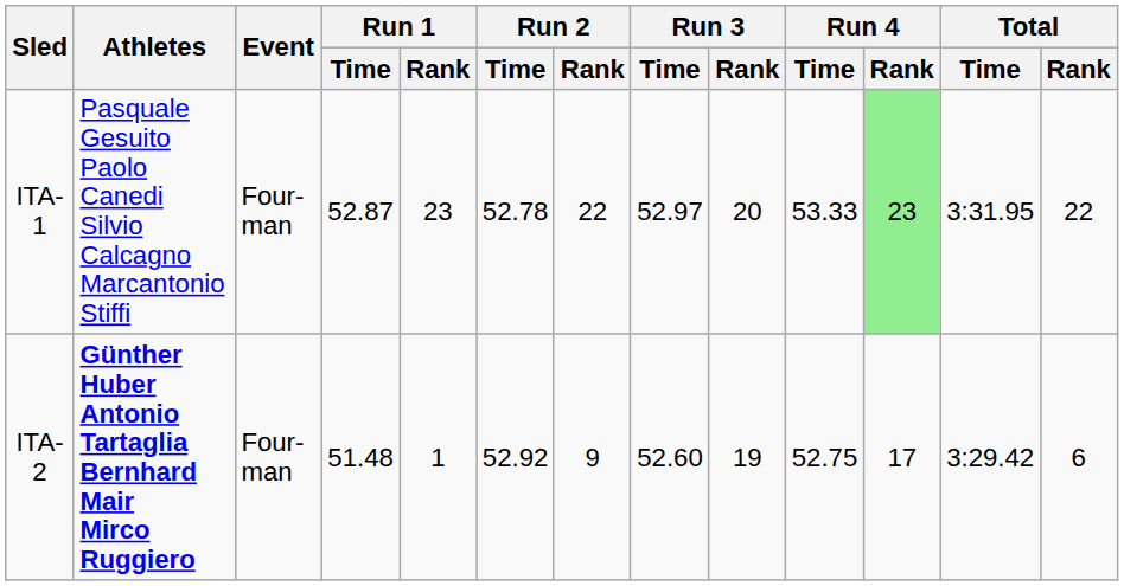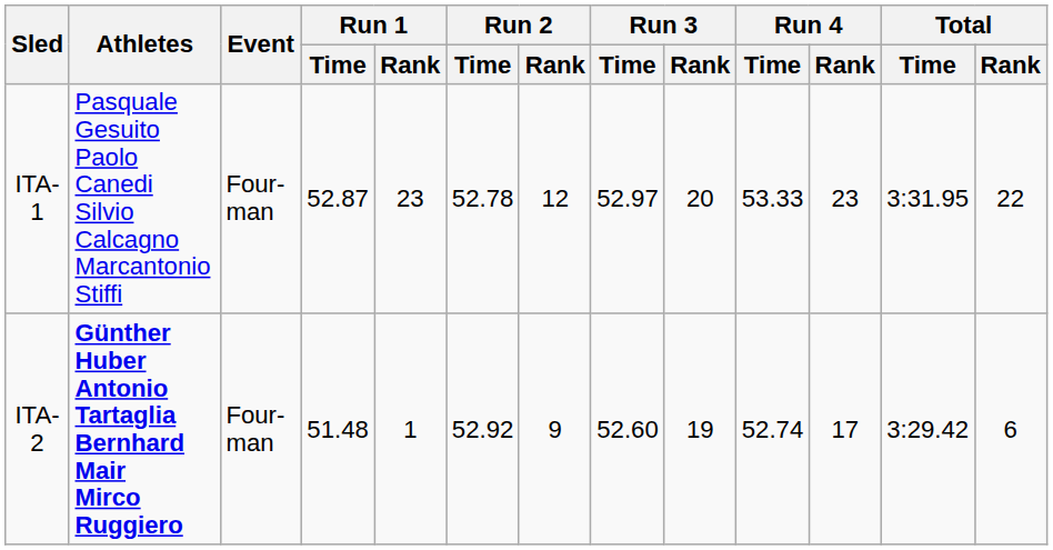ITA-1 | Run 2 / Rank: 22 -> 12
ITA-1 | Run 4 / Rank: lightgreen background -> no background
ITA-2 | Run 4 / Time: 52.75 -> 52.74
